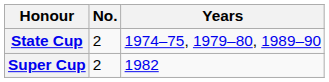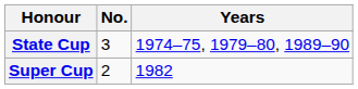State Cup | No.: 2 -> 3
